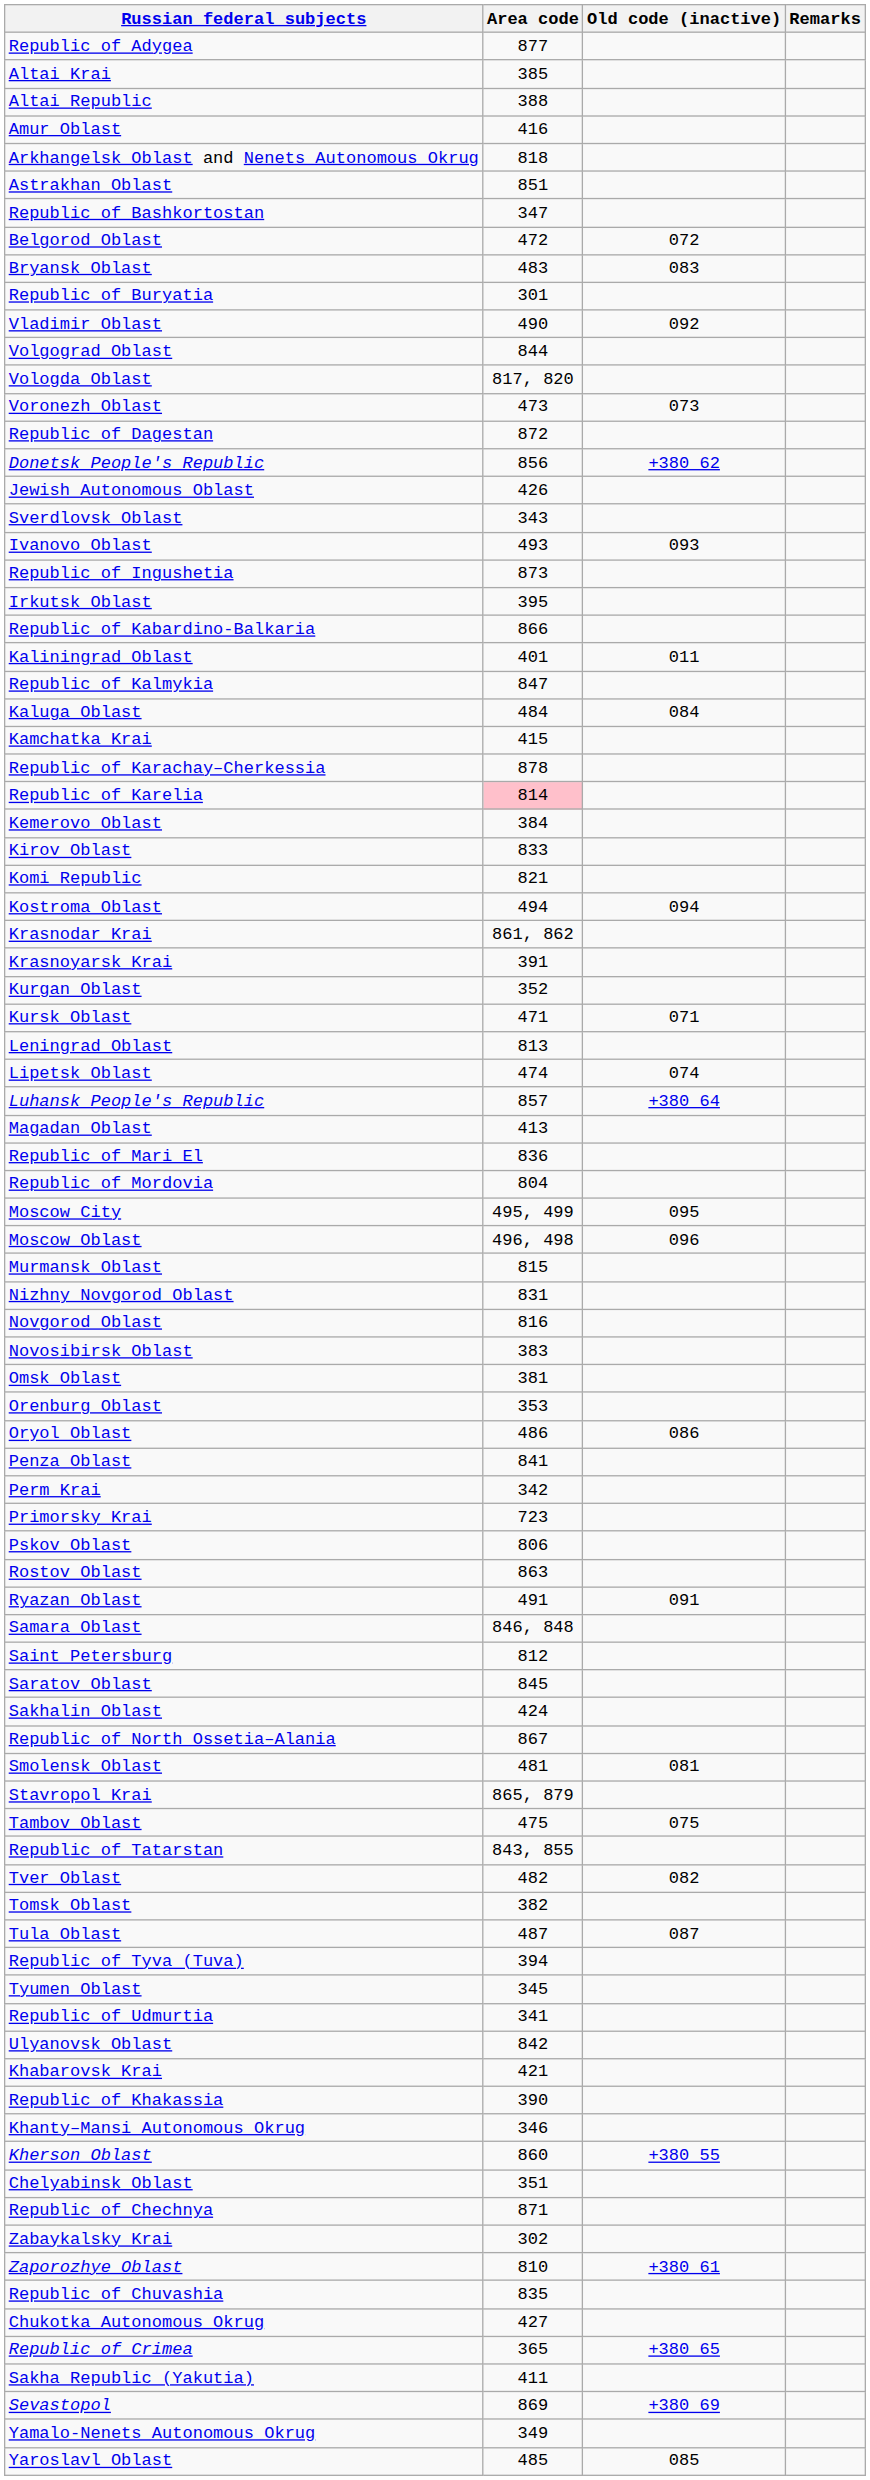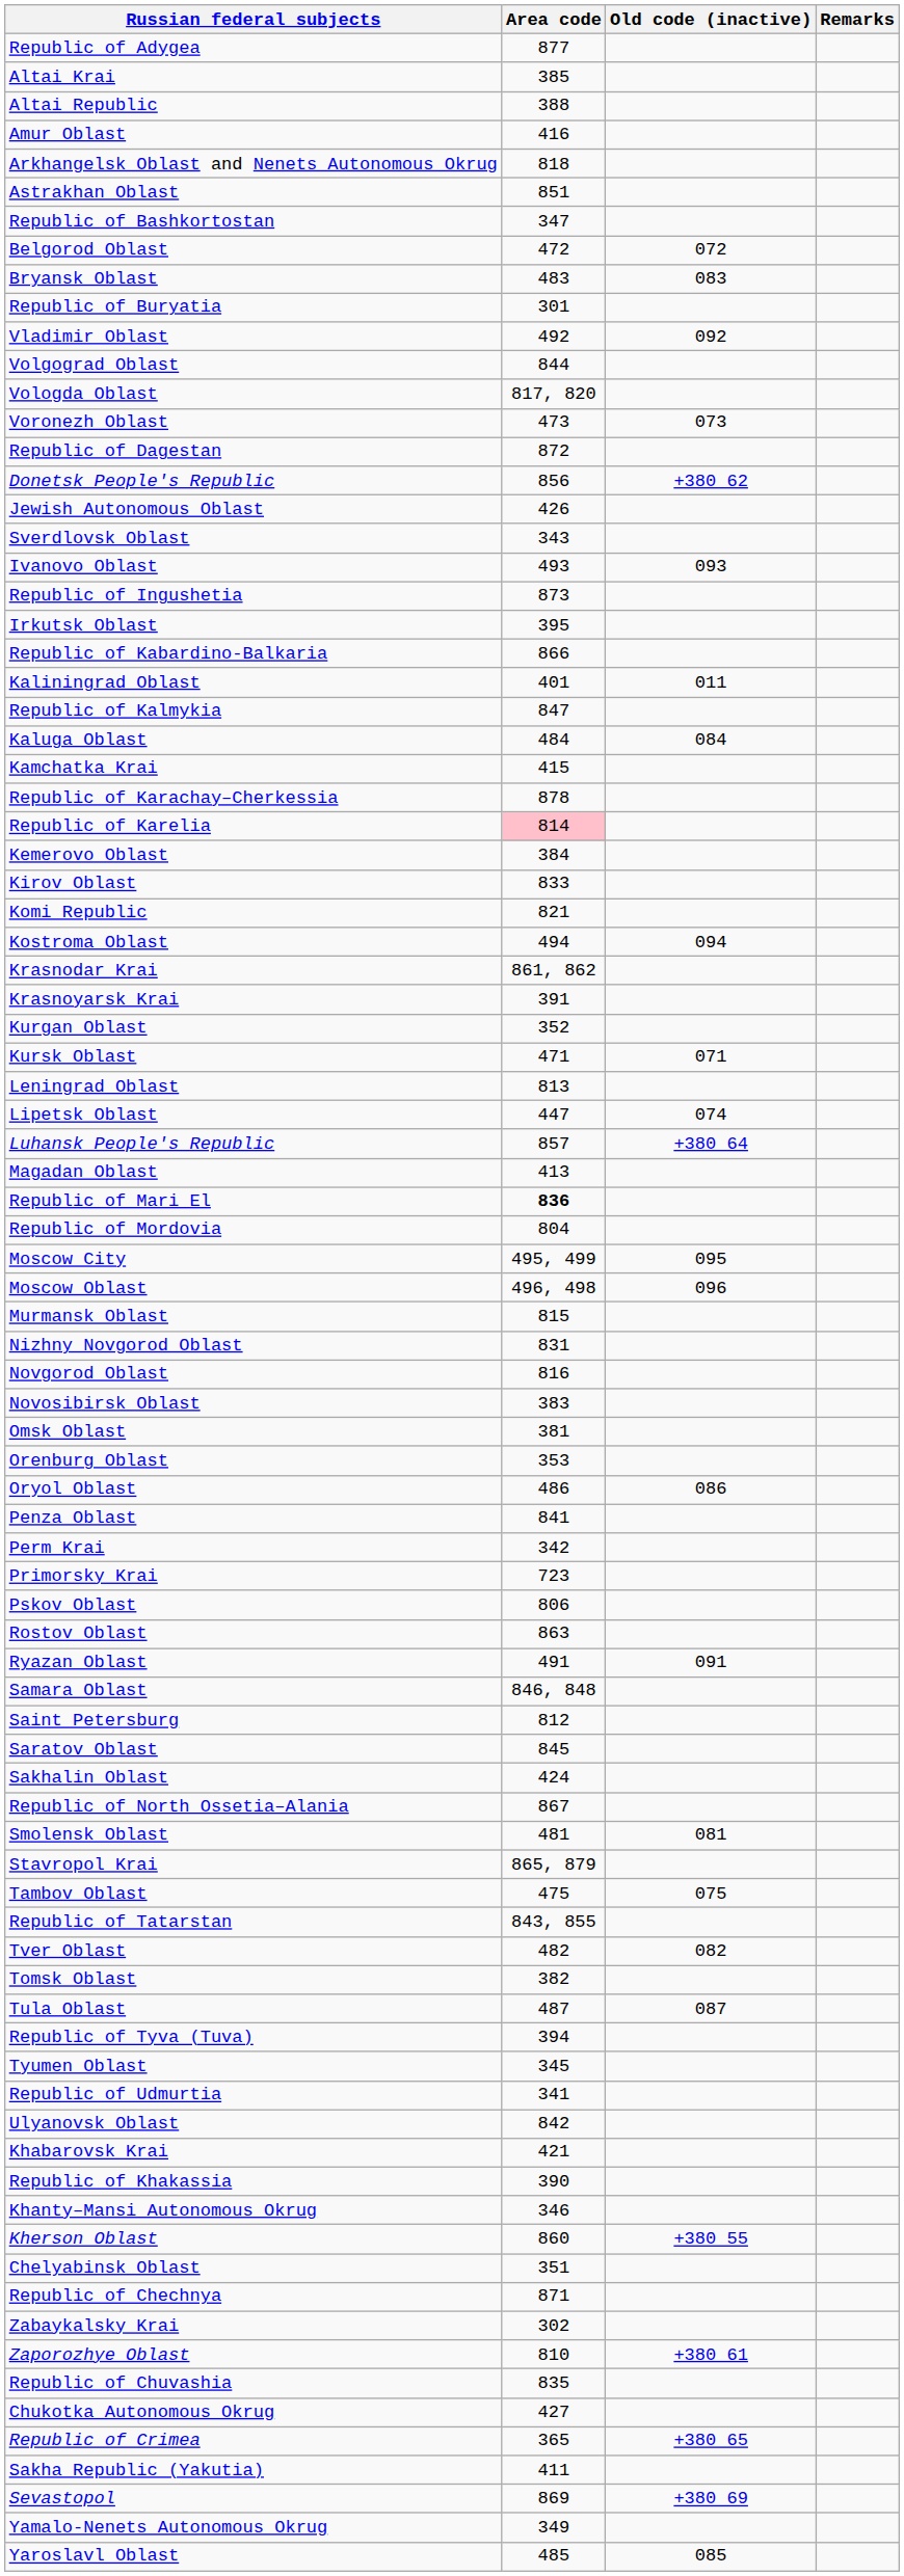Vladimir Oblast | Area code: 490 -> 492
Lipetsk Oblast | Area code: 474 -> 447
Republic of Mari El | Area code: normal -> bold
